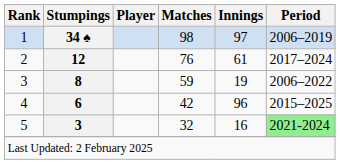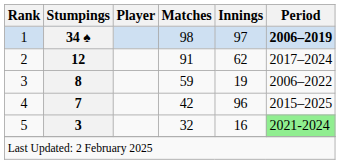1 | Period: normal -> bold
2 | Matches: 76 -> 91
2 | Innings: 61 -> 62
4 | Stumpings: 6 -> 7
